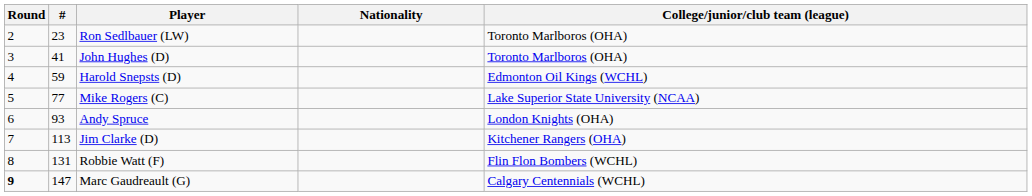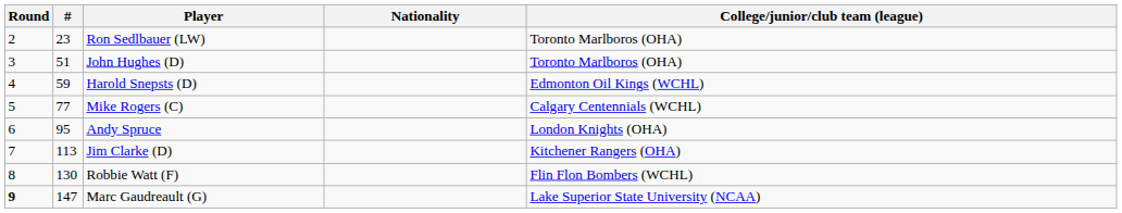John Hughes (D) | #: 41 -> 51
Mike Rogers (C) | College/junior/club team (league): Lake Superior State University (NCAA) -> Calgary Centennials (WCHL)
Andy Spruce | #: 93 -> 95
Robbie Watt (F) | #: 131 -> 130
Marc Gaudreault (G) | College/junior/club team (league): Calgary Centennials (WCHL) -> Lake Superior State University (NCAA)
